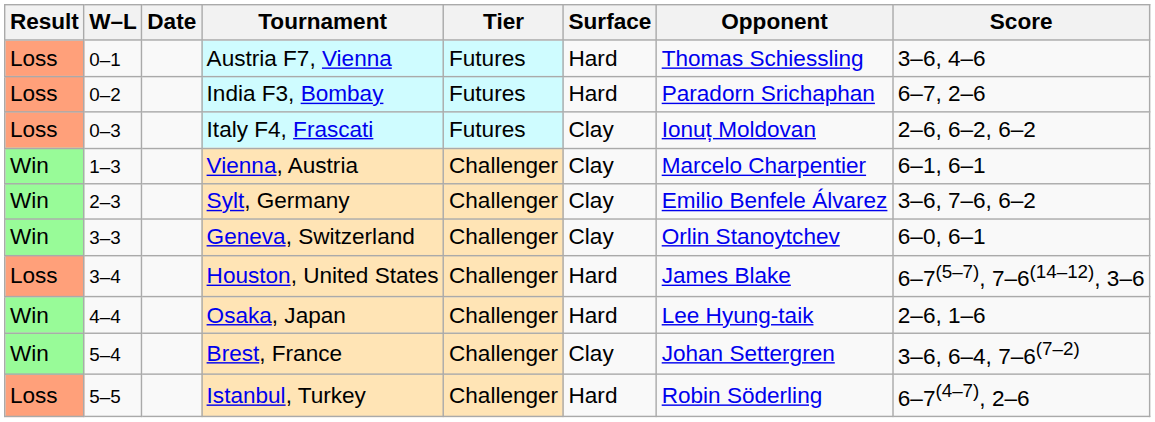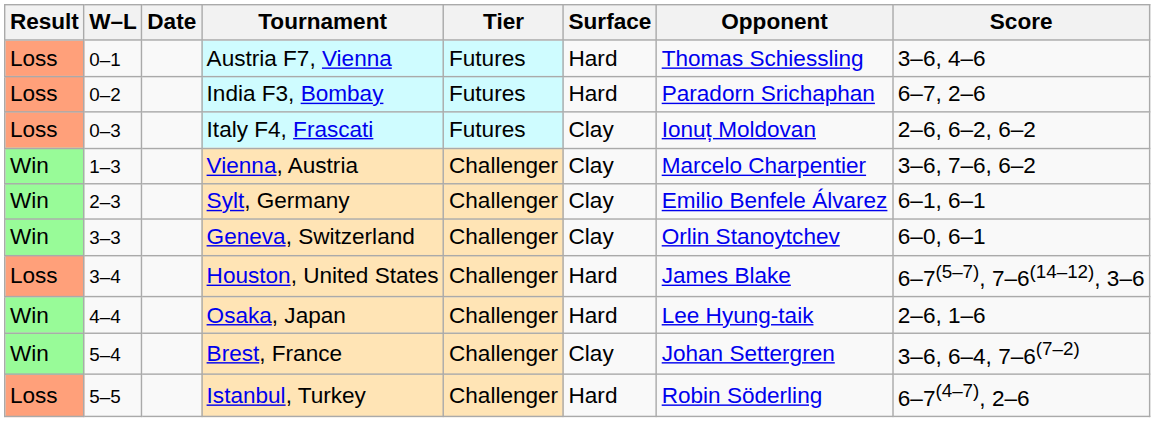Vienna, Austria | Score: 6–1, 6–1 -> 3–6, 7–6, 6–2
Sylt, Germany | Score: 3–6, 7–6, 6–2 -> 6–1, 6–1
